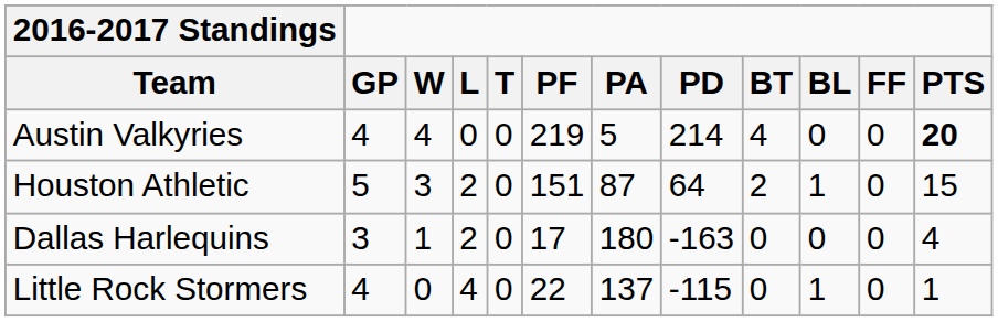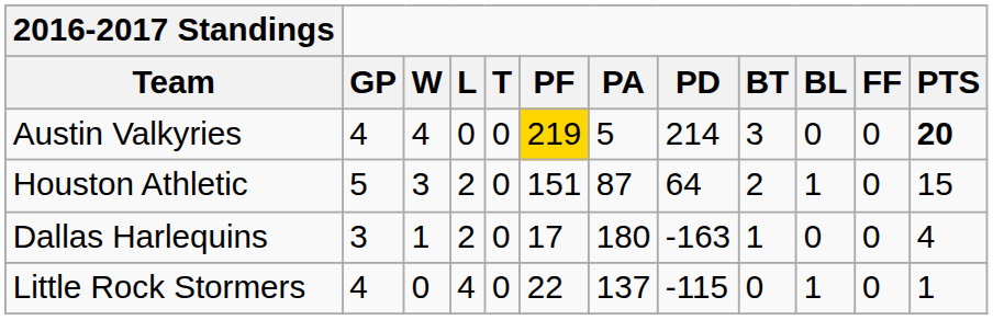Austin Valkyries | PF: no background -> gold background
Austin Valkyries | BT: 4 -> 3
Dallas Harlequins | BT: 0 -> 1
